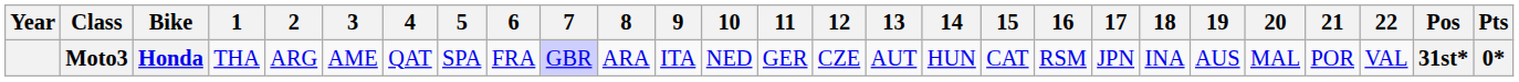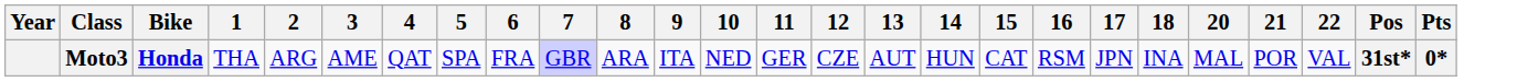- column: 19 | AUS
